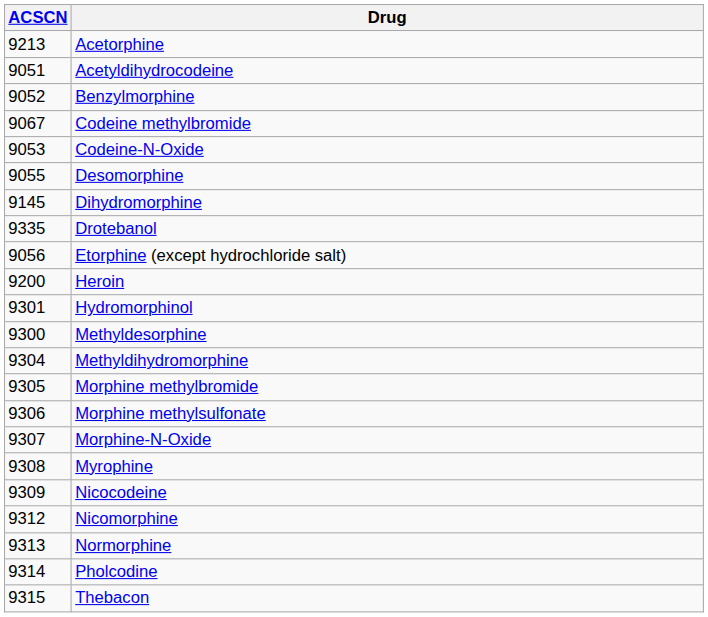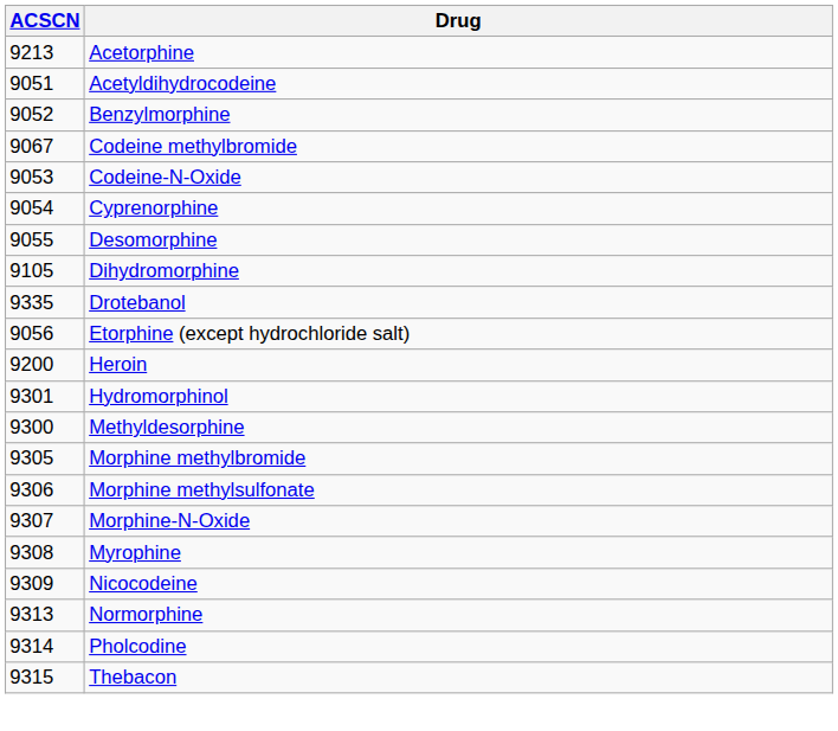+ row: 9054 | Cyprenorphine
Dihydromorphine | ACSCN: 9145 -> 9105
- row: 9304 | Methyldihydromorphine
- row: 9312 | Nicomorphine
